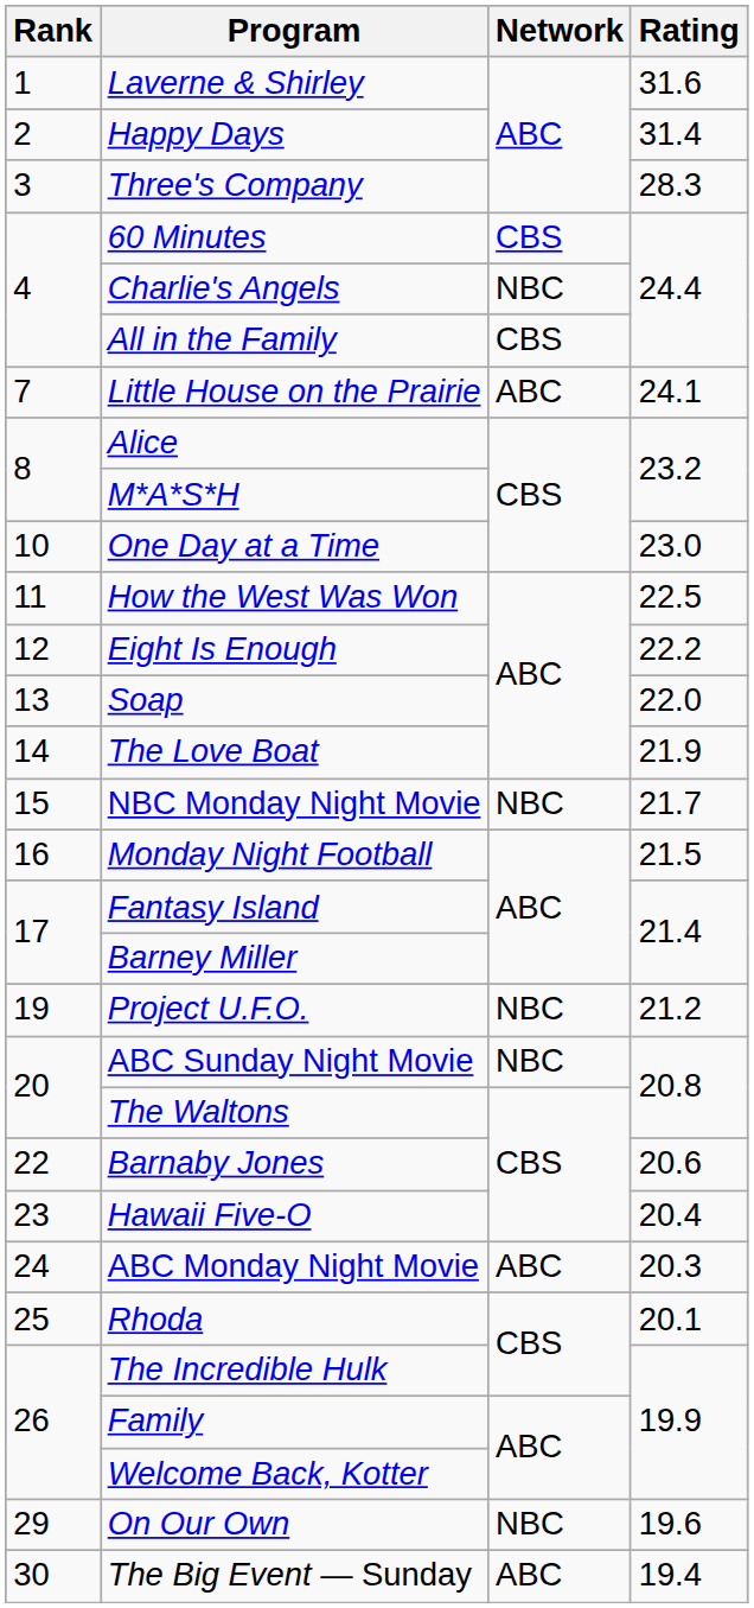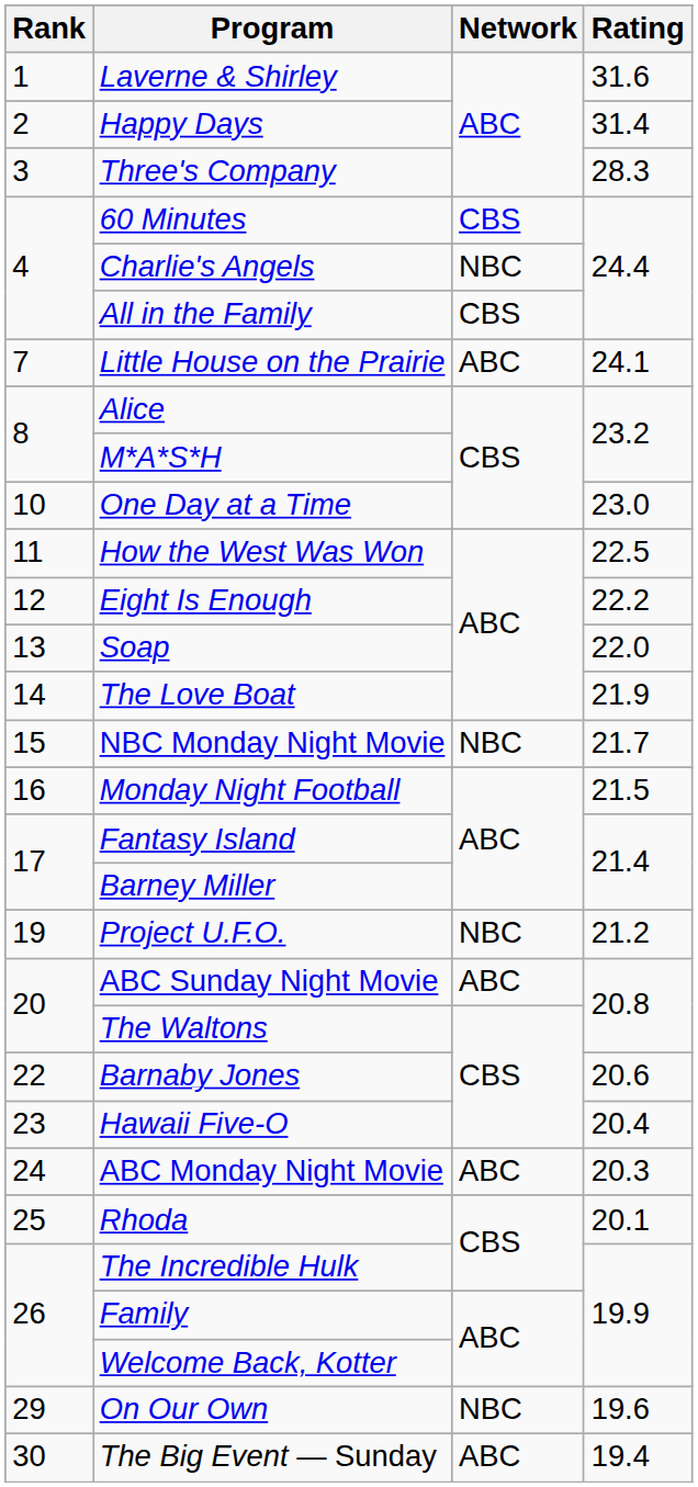ABC Sunday Night Movie | Network: NBC -> ABC
